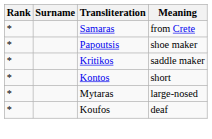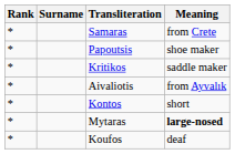+ row: * | Aivaliotis | from Ayvalık
Mytaras | Meaning: normal -> bold
